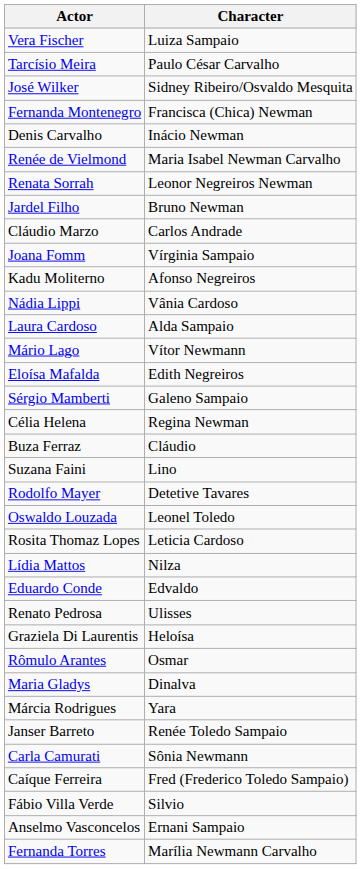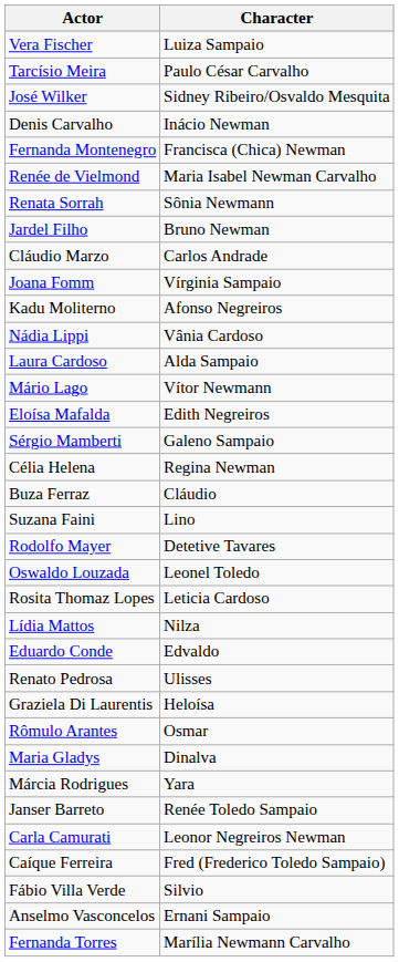rows swapped: Fernanda Montenegro <-> Denis Carvalho
Renata Sorrah | Character: Leonor Negreiros Newman -> Sônia Newmann
Carla Camurati | Character: Sônia Newmann -> Leonor Negreiros Newman
